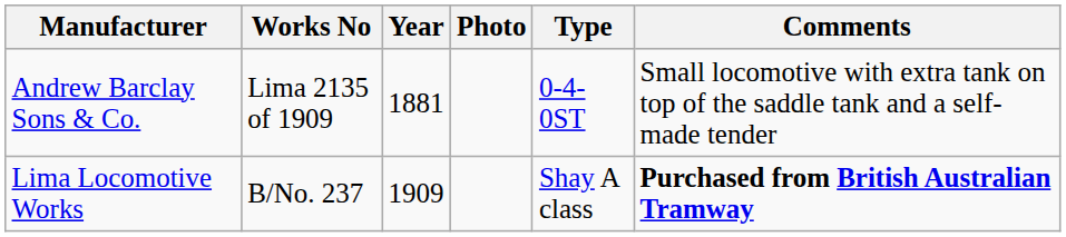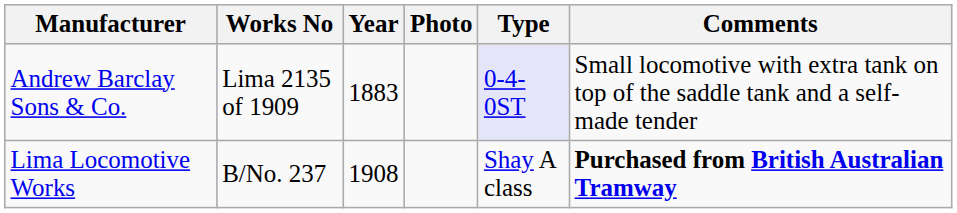Andrew Barclay Sons & Co. | Year: 1881 -> 1883
Andrew Barclay Sons & Co. | Type: no background -> lavender background
Lima Locomotive Works | Year: 1909 -> 1908
